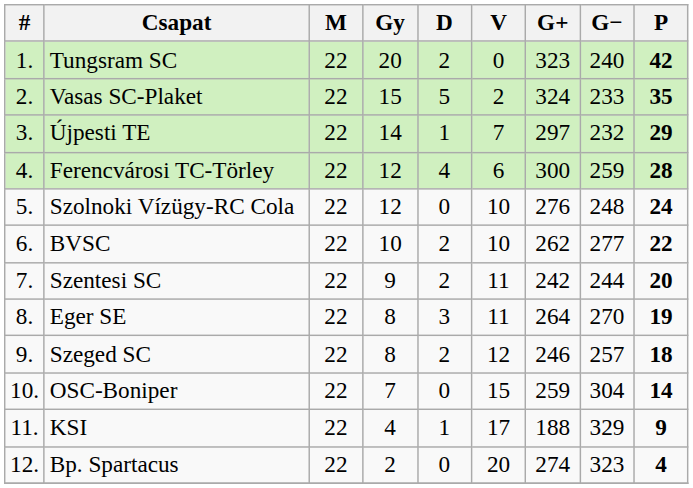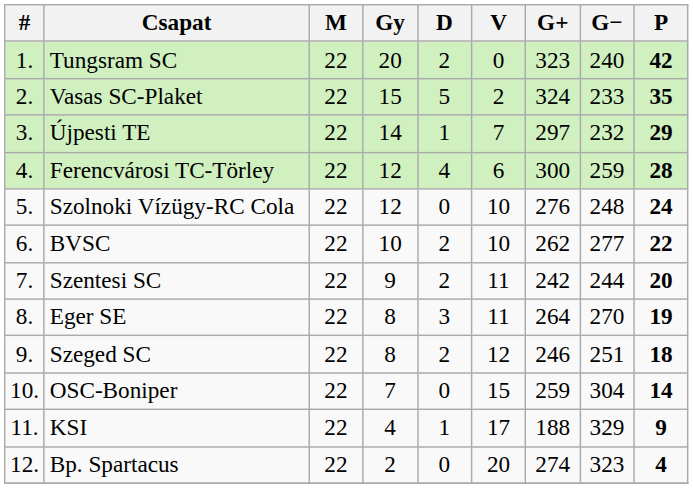Szeged SC | G−: 257 -> 251
